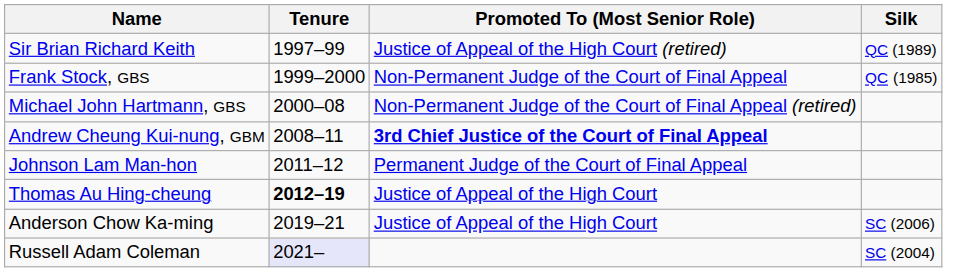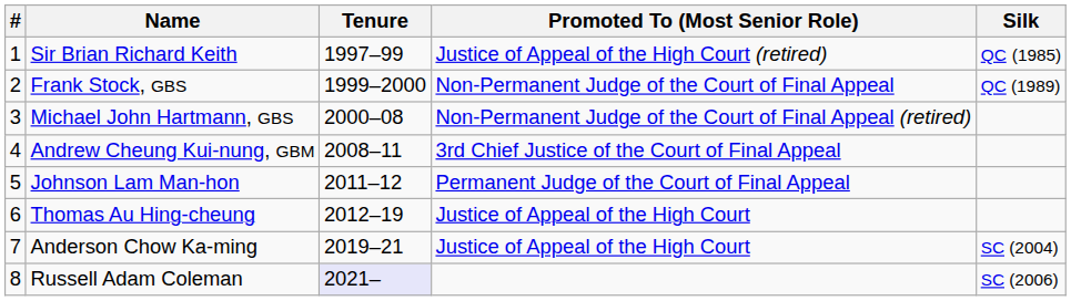+ column: # | 1 | 2 | 3 | 4 | 5 | 6 | 7 | 8
Sir Brian Richard Keith | Silk: QC (1989) -> QC (1985)
Frank Stock, GBS | Silk: QC (1985) -> QC (1989)
Andrew Cheung Kui-nung, GBM | Promoted To (Most Senior Role): bold -> normal
Thomas Au Hing-cheung | Tenure: bold -> normal
Anderson Chow Ka-ming | Silk: SC (2006) -> SC (2004)
Russell Adam Coleman | Silk: SC (2004) -> SC (2006)
